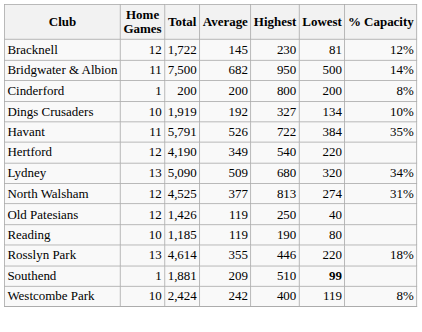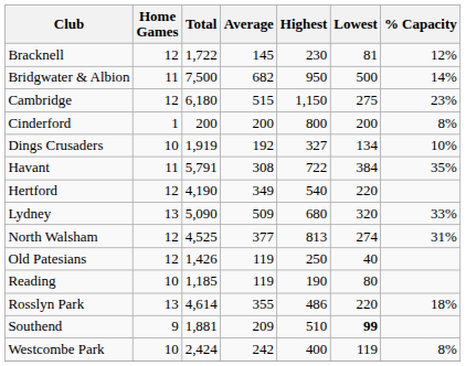+ row: Cambridge | 12 | 6,180 | 515 | 1,150 | 275 | 23%
Havant | Average: 526 -> 308
Lydney | % Capacity: 34% -> 33%
Rosslyn Park | Highest: 446 -> 486
Southend | Home Games: 1 -> 9
